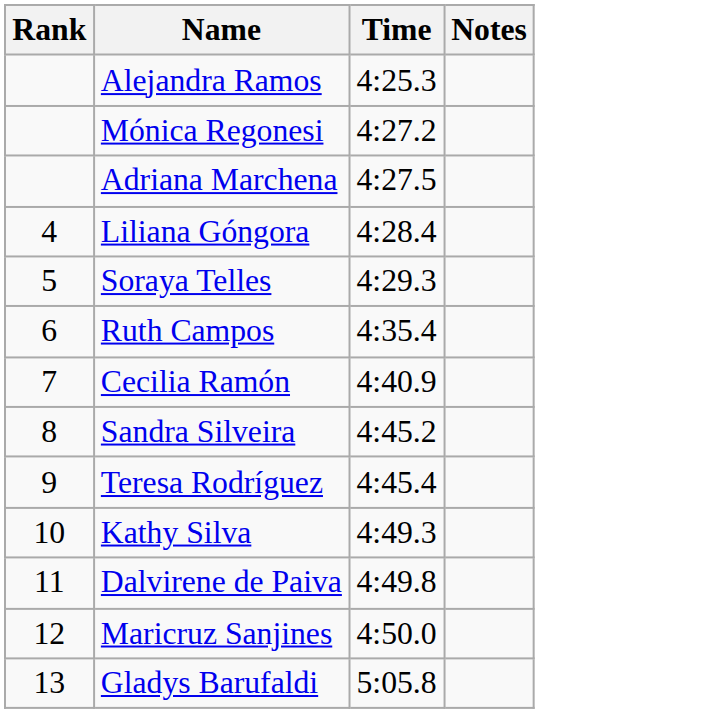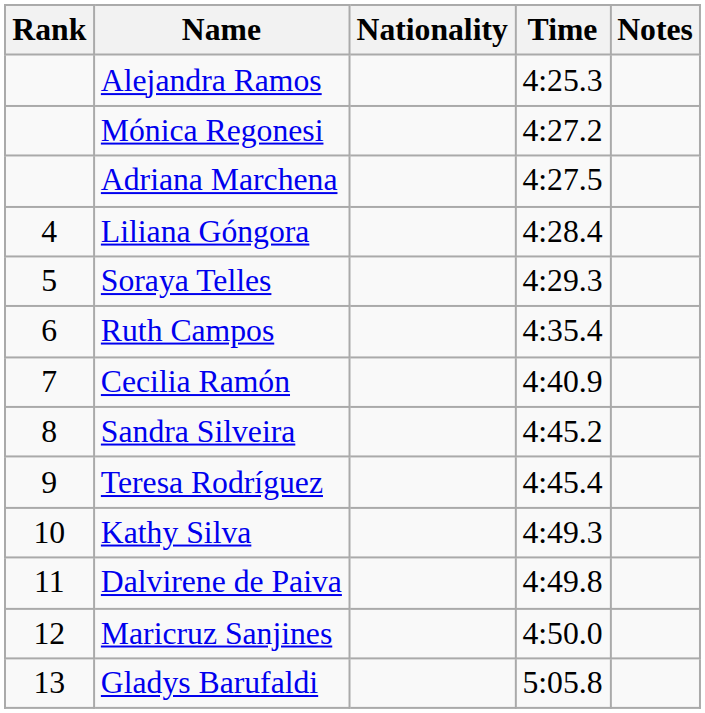+ column: Nationality
